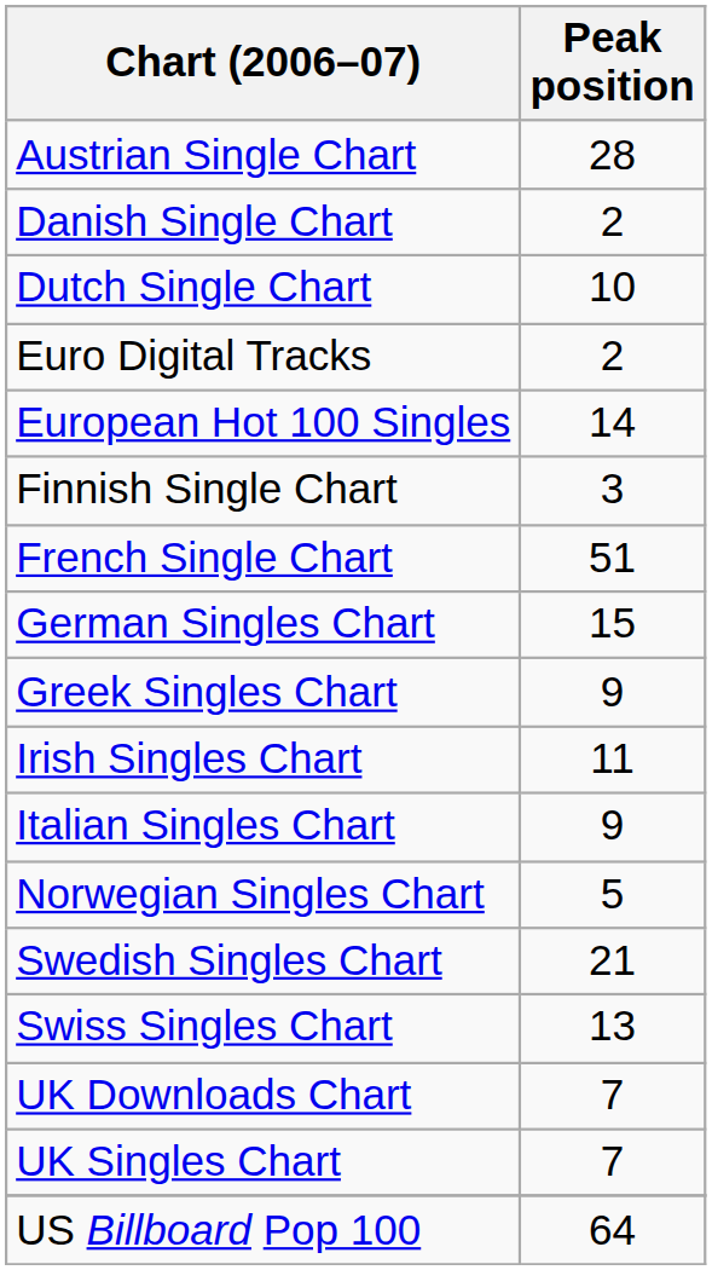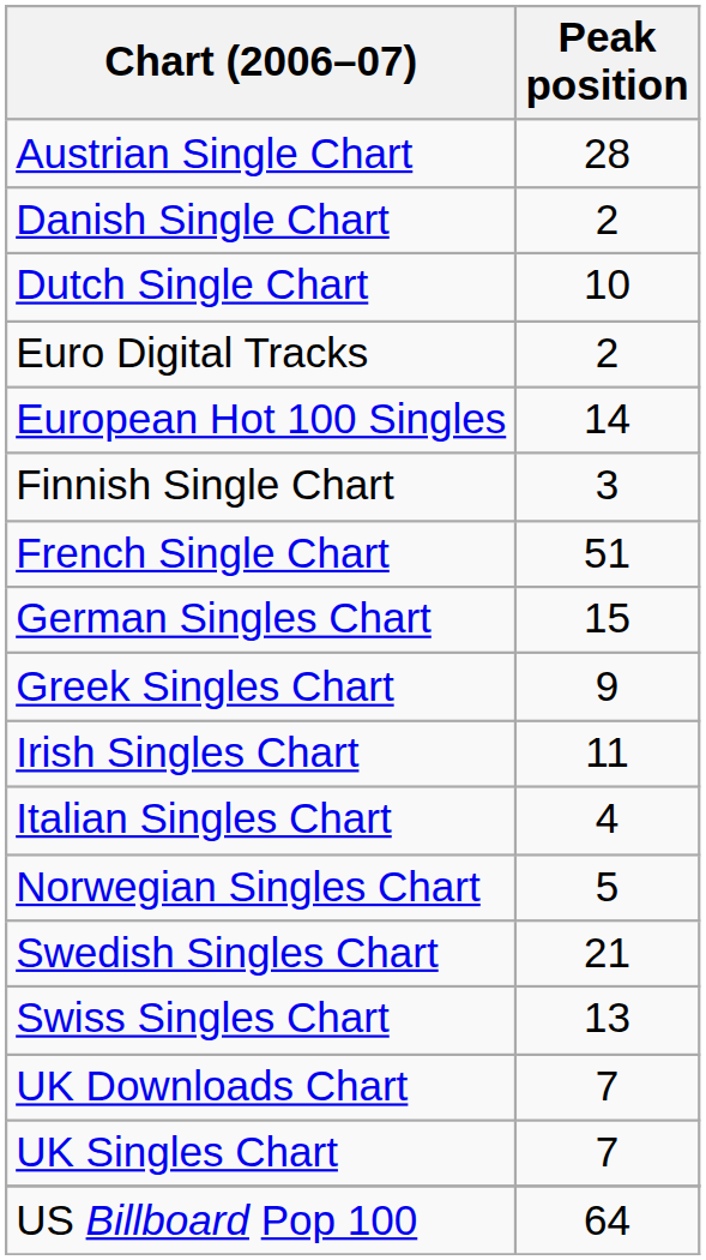Italian Singles Chart | Peak position: 9 -> 4
